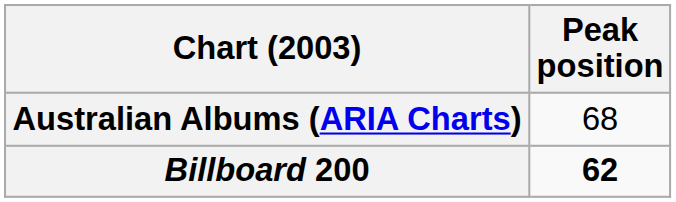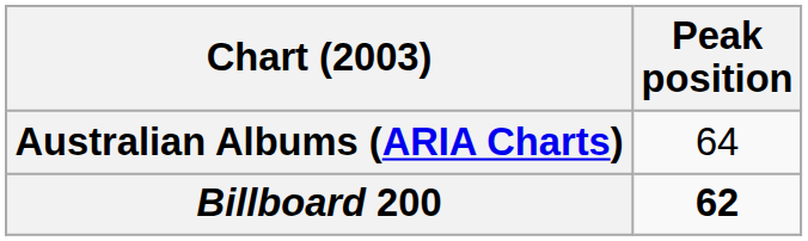Australian Albums (ARIA Charts) | Peak position: 68 -> 64
